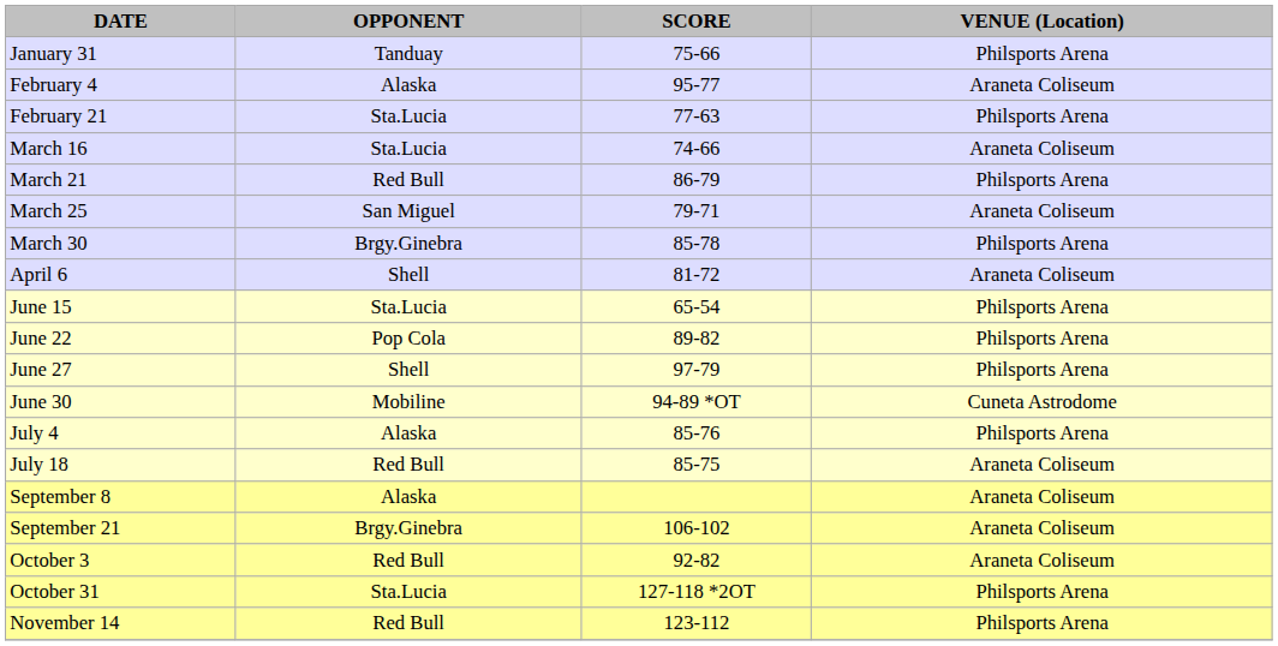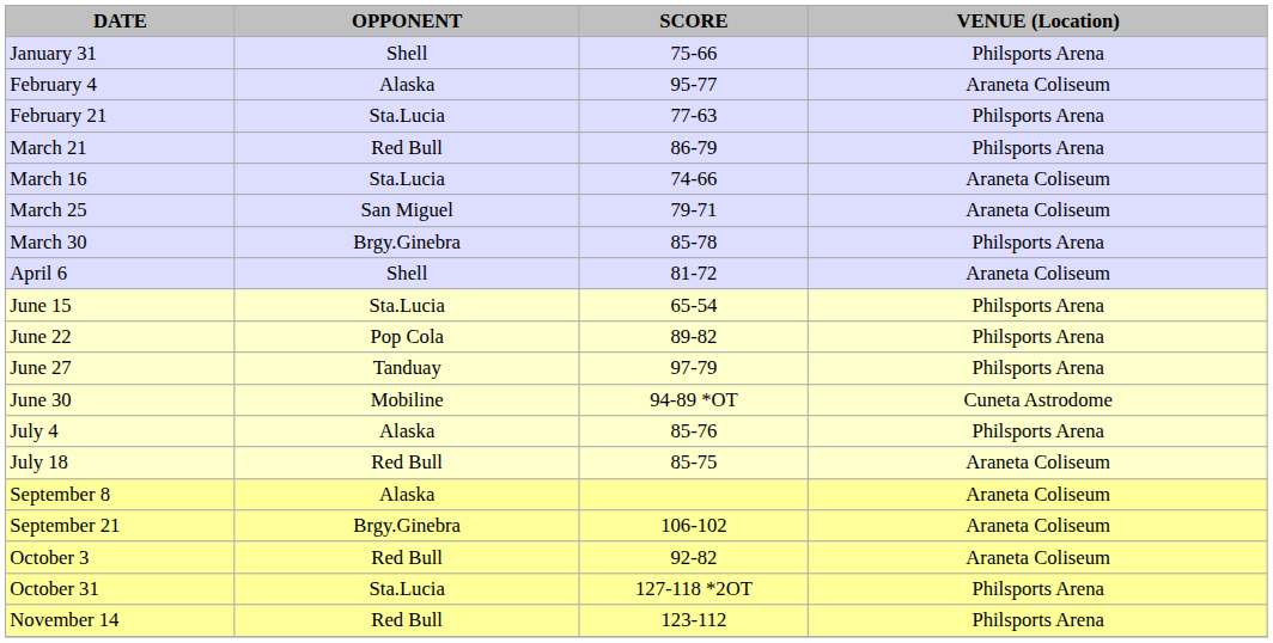January 31 | OPPONENT: Tanduay -> Shell
rows swapped: March 16 <-> March 21
June 27 | OPPONENT: Shell -> Tanduay
